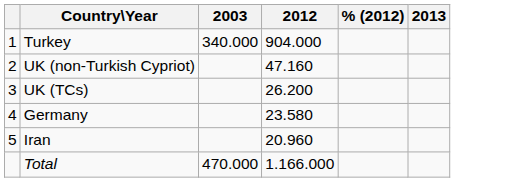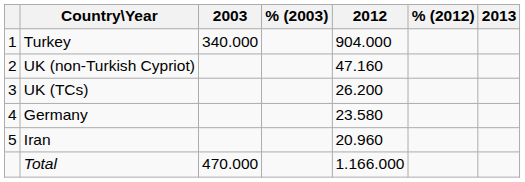+ column: % (2003)
